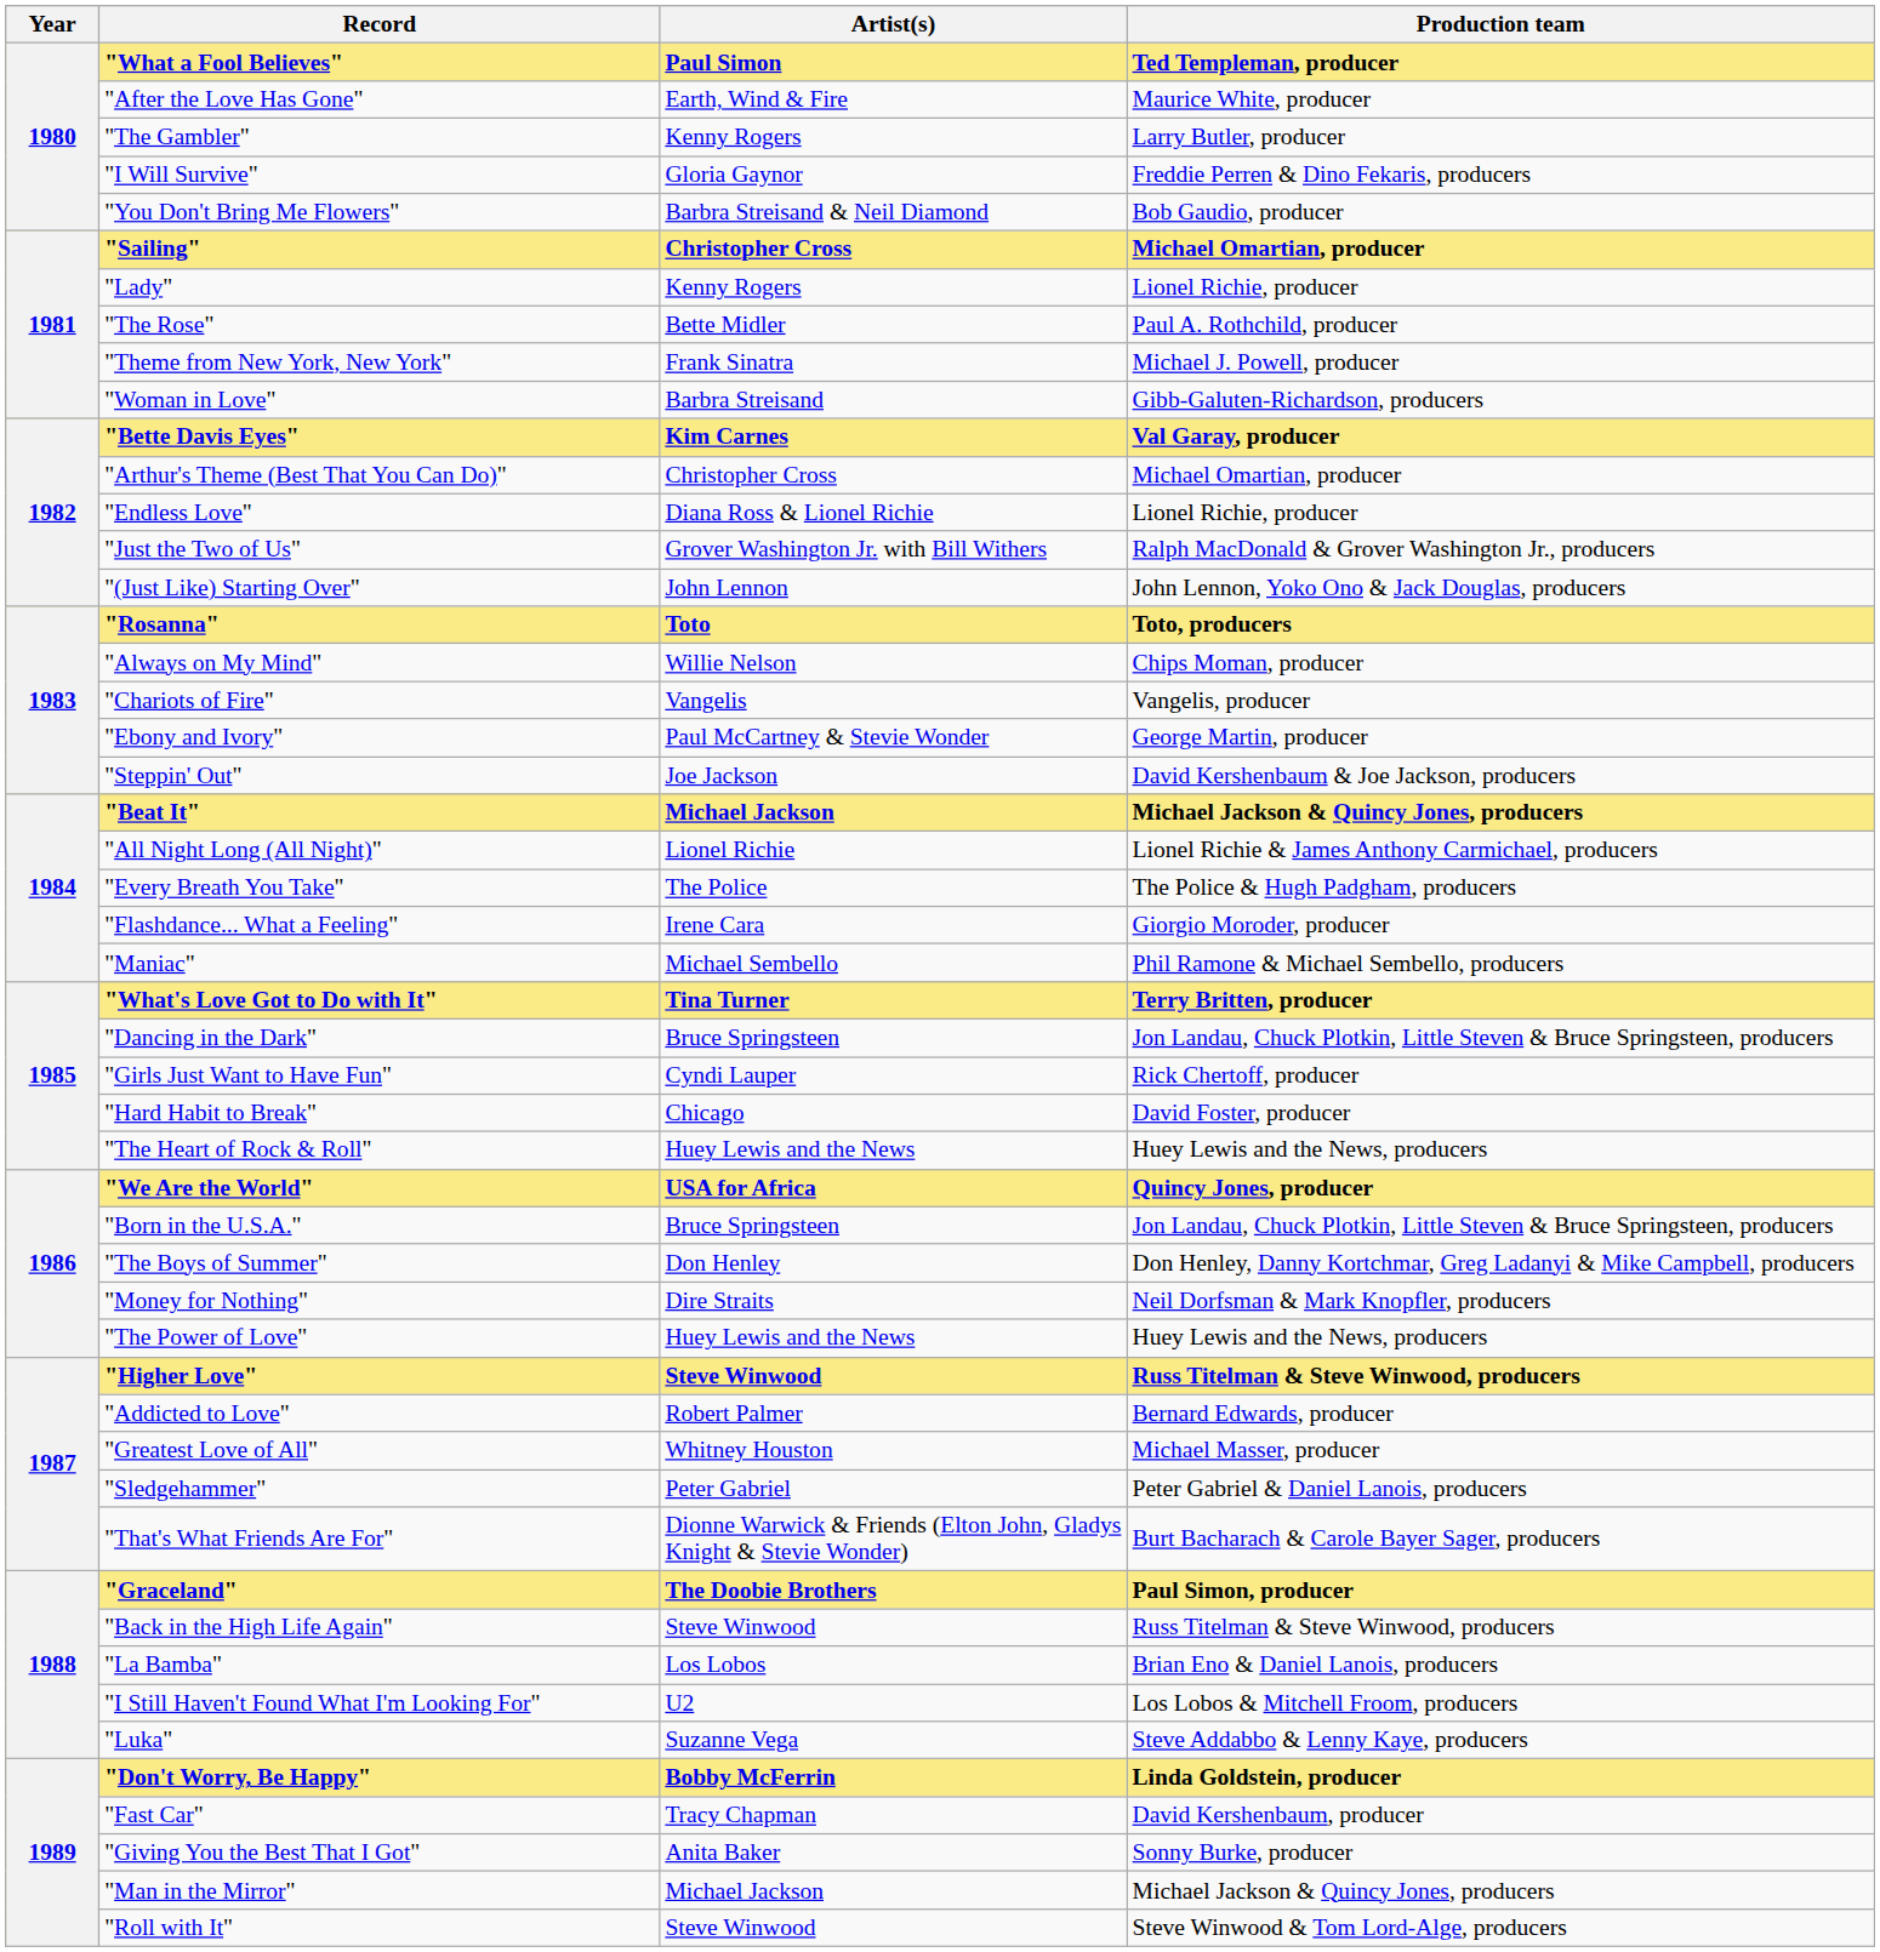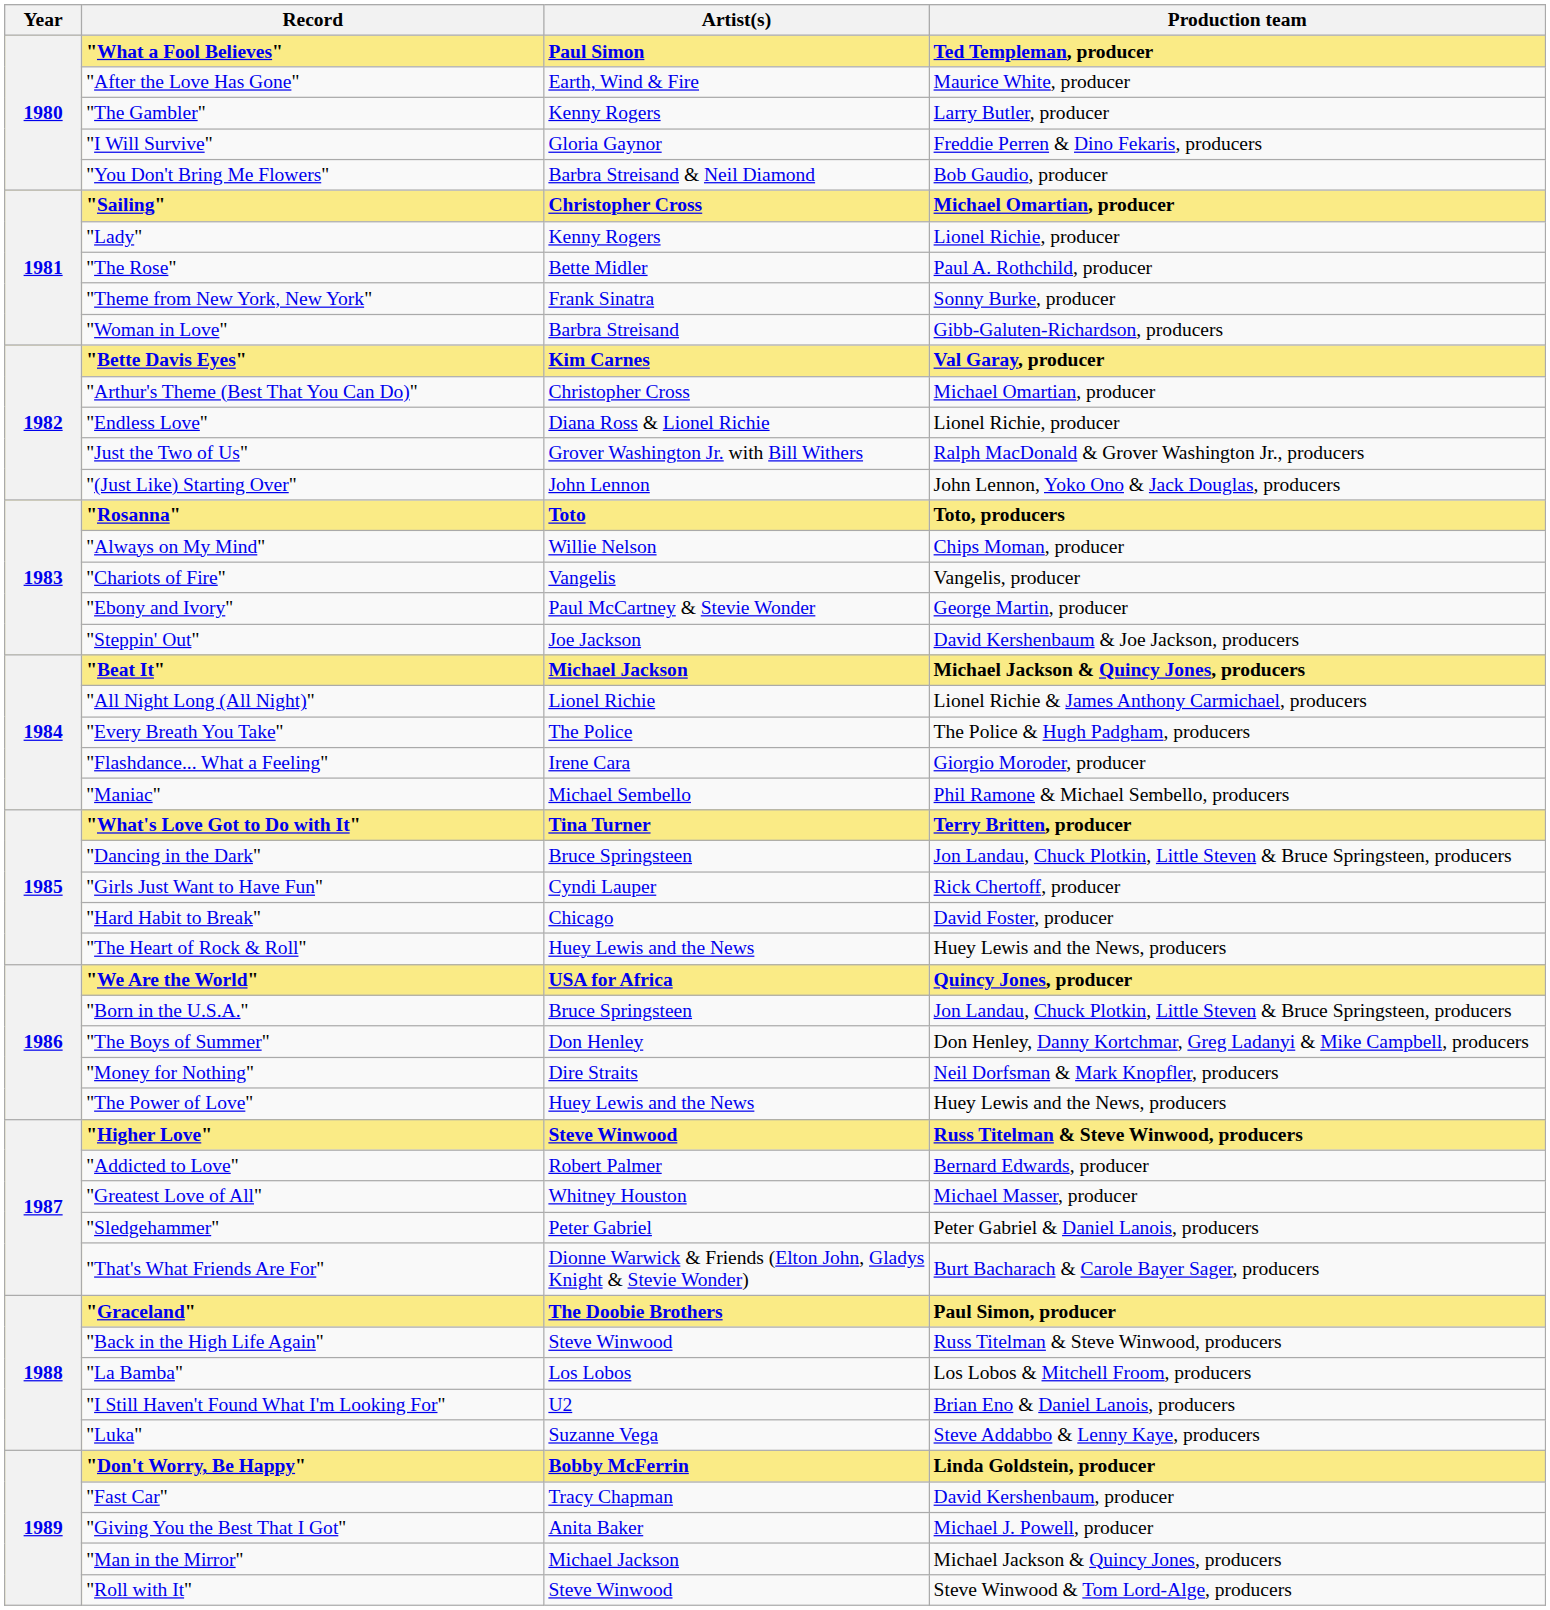"Theme from New York, New York" | Production team: Michael J. Powell, producer -> Sonny Burke, producer
"La Bamba" | Production team: Brian Eno & Daniel Lanois, producers -> Los Lobos & Mitchell Froom, producers
"I Still Haven't Found What I'm Looking For" | Production team: Los Lobos & Mitchell Froom, producers -> Brian Eno & Daniel Lanois, producers
"Giving You the Best That I Got" | Production team: Sonny Burke, producer -> Michael J. Powell, producer
